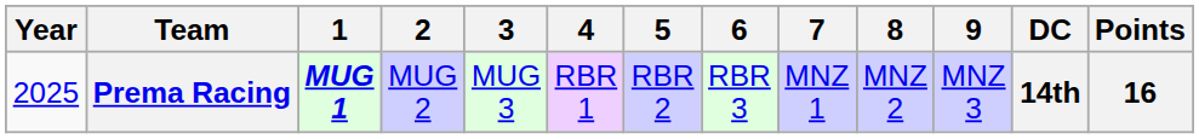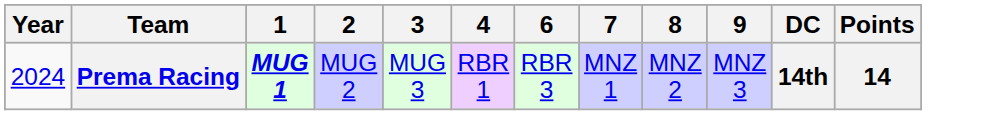- column: 5 | RBR 2
Prema Racing | Year: 2025 -> 2024
Prema Racing | Points: 16 -> 14
